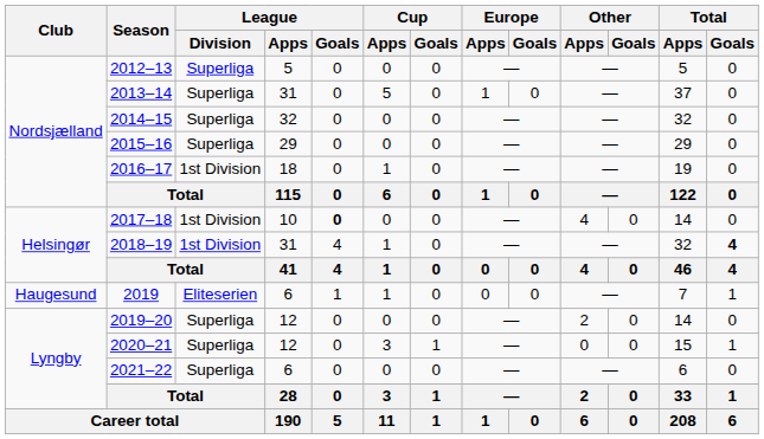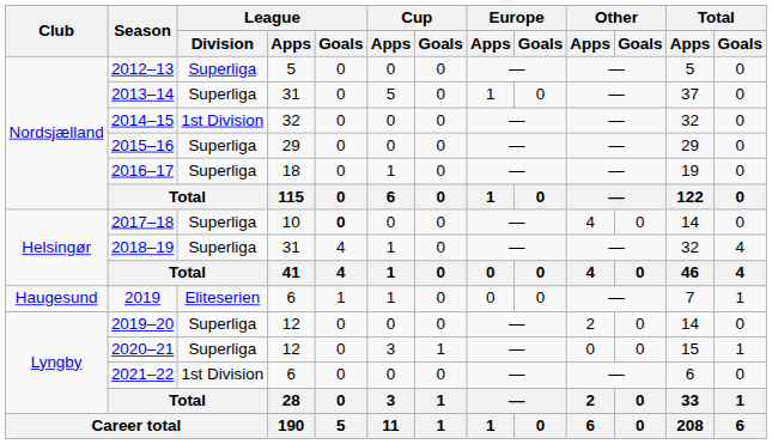2014–15 | League / Division: Superliga -> 1st Division
2016–17 | League / Division: 1st Division -> Superliga
2017–18 | League / Division: 1st Division -> Superliga
2018–19 | League / Division: 1st Division -> Superliga
2018–19 | Total / Goals: bold -> normal
2021–22 | League / Division: Superliga -> 1st Division
